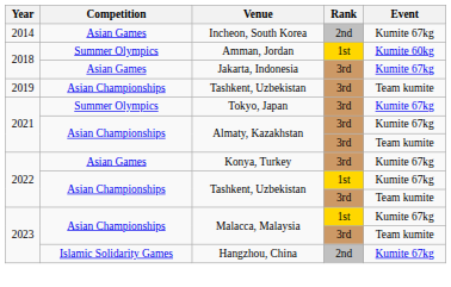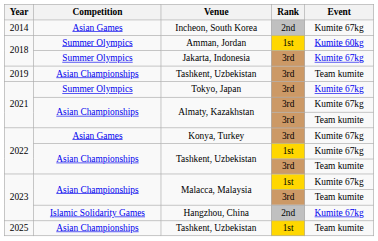Jakarta, Indonesia | Competition: Asian Games -> Summer Olympics
+ row: 2025 | Asian Championships | Tashkent, Uzbekistan | 1st | Team kumite
